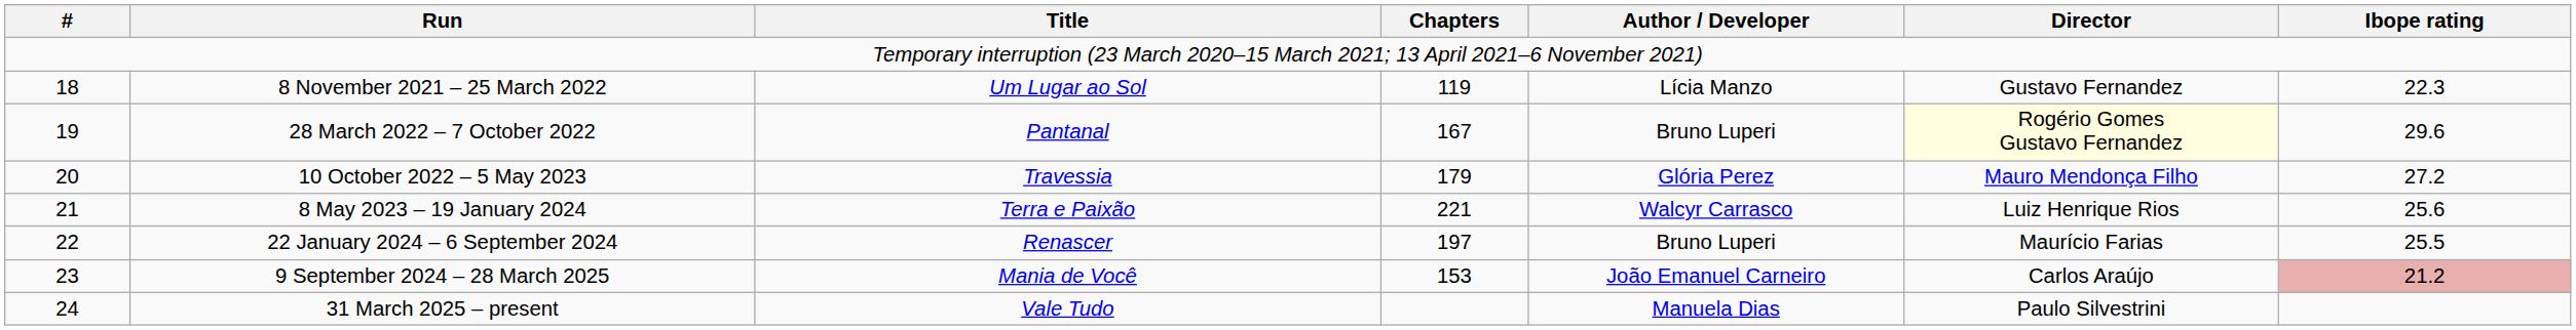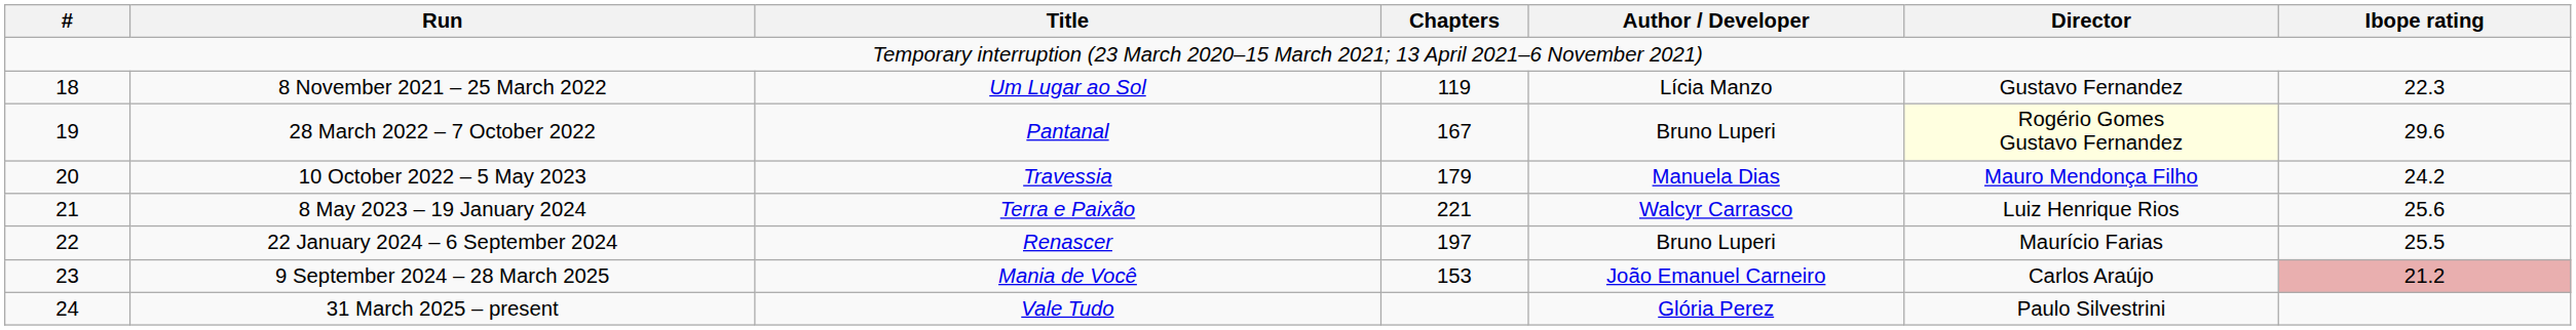10 October 2022 – 5 May 2023 | Author / Developer: Glória Perez -> Manuela Dias
10 October 2022 – 5 May 2023 | Ibope rating: 27.2 -> 24.2
31 March 2025 – present | Author / Developer: Manuela Dias -> Glória Perez
